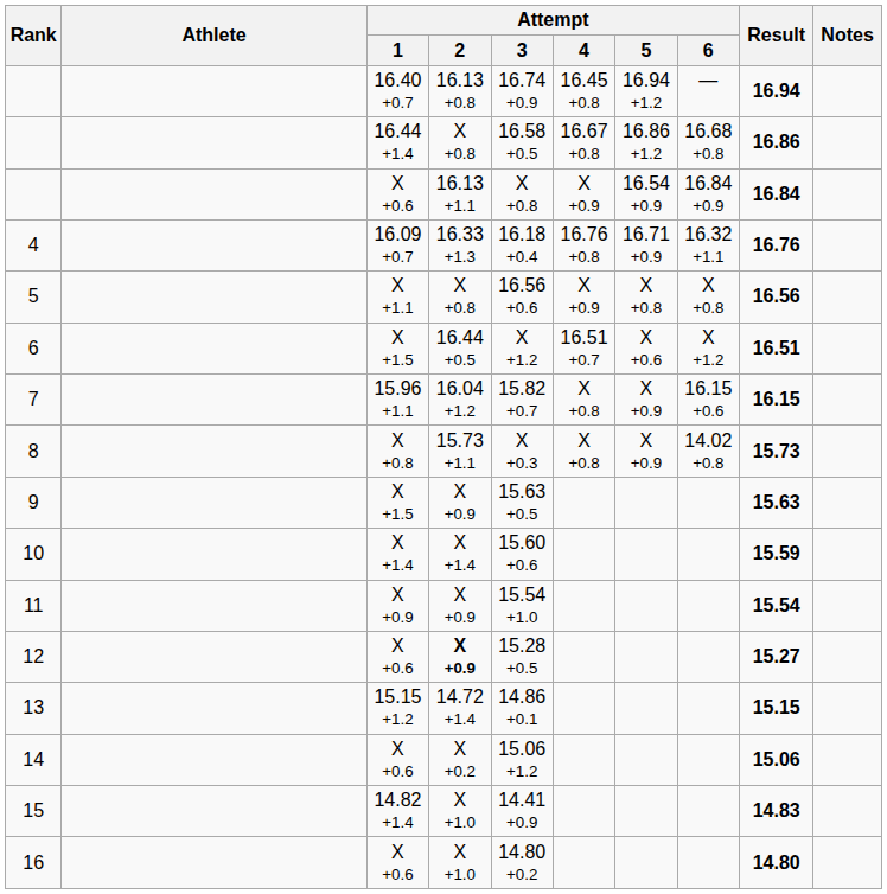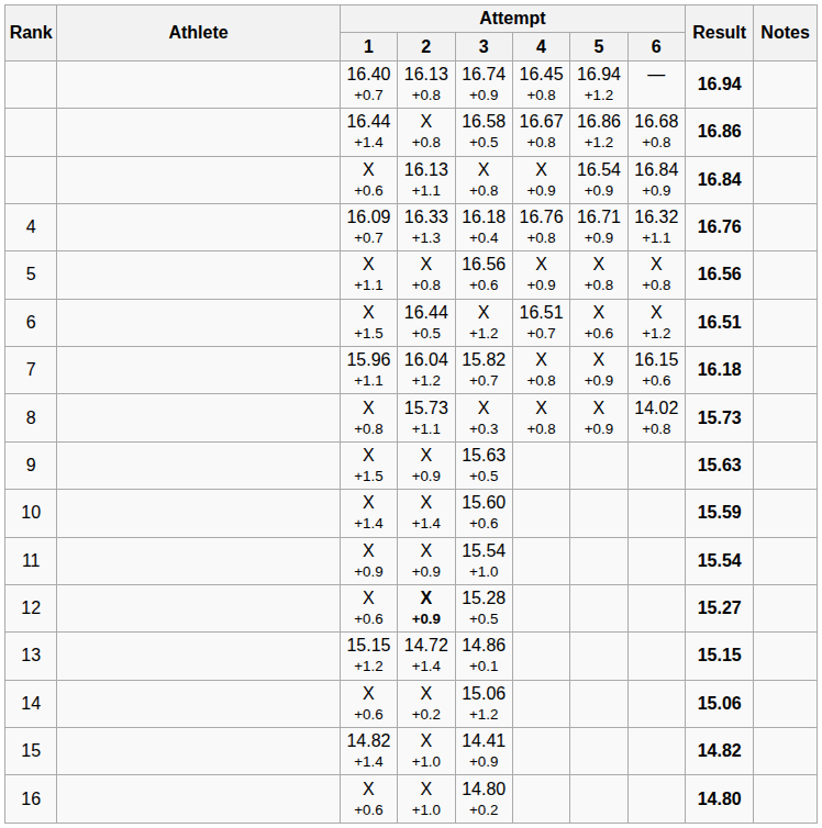7 | Result: 16.15 -> 16.18
15 | Result: 14.83 -> 14.82
